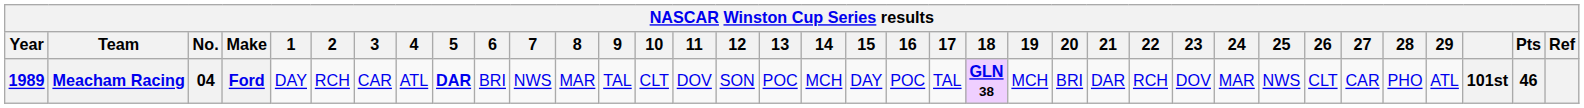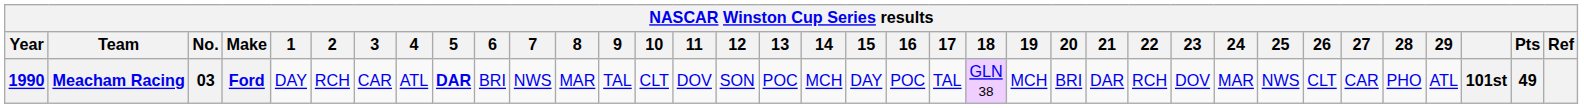Meacham Racing | Year: 1989 -> 1990
Meacham Racing | No.: 04 -> 03
Meacham Racing | 18: bold -> normal
Meacham Racing | Pts: 46 -> 49
